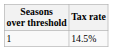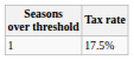1 | Tax rate: 14.5% -> 17.5%
